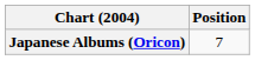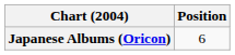Japanese Albums (Oricon) | Position: 7 -> 6
